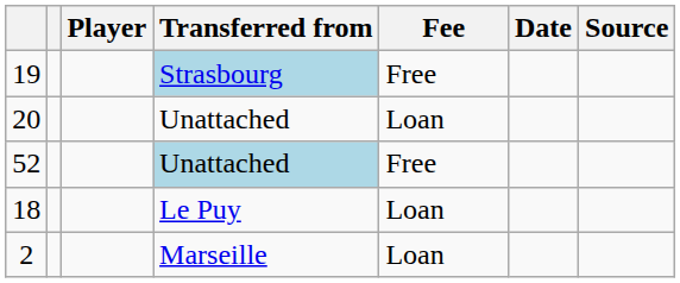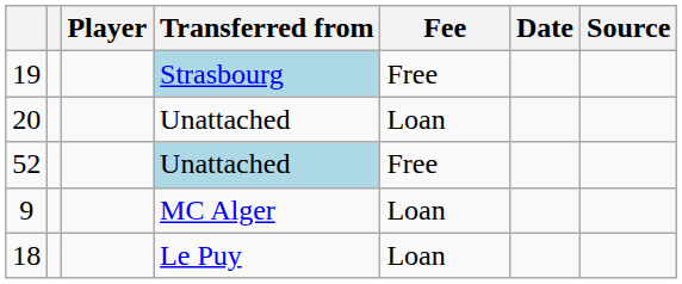+ row: 9 | MC Alger | Loan
- row: 2 | Marseille | Loan
